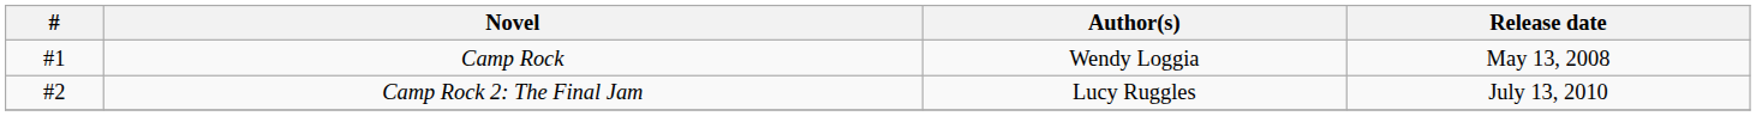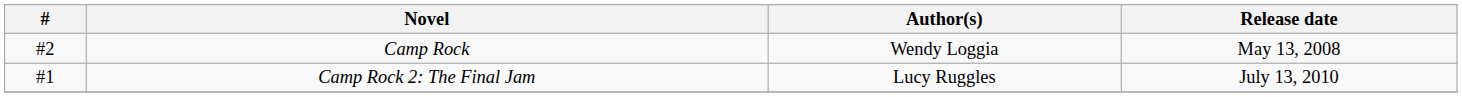Camp Rock | #: #1 -> #2
Camp Rock 2: The Final Jam | #: #2 -> #1
